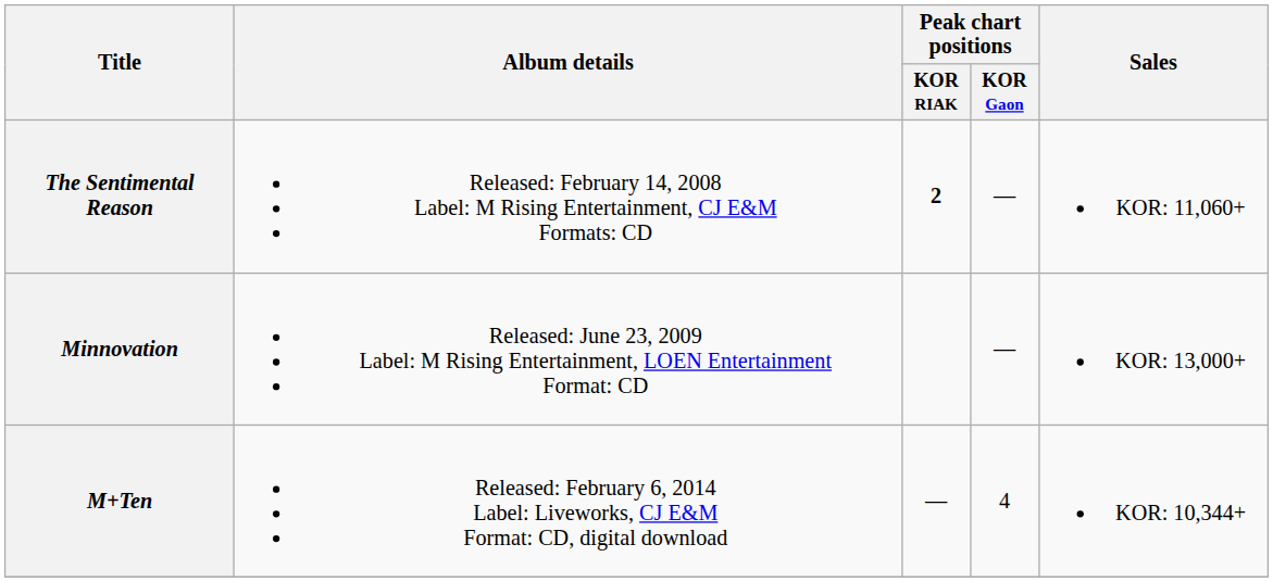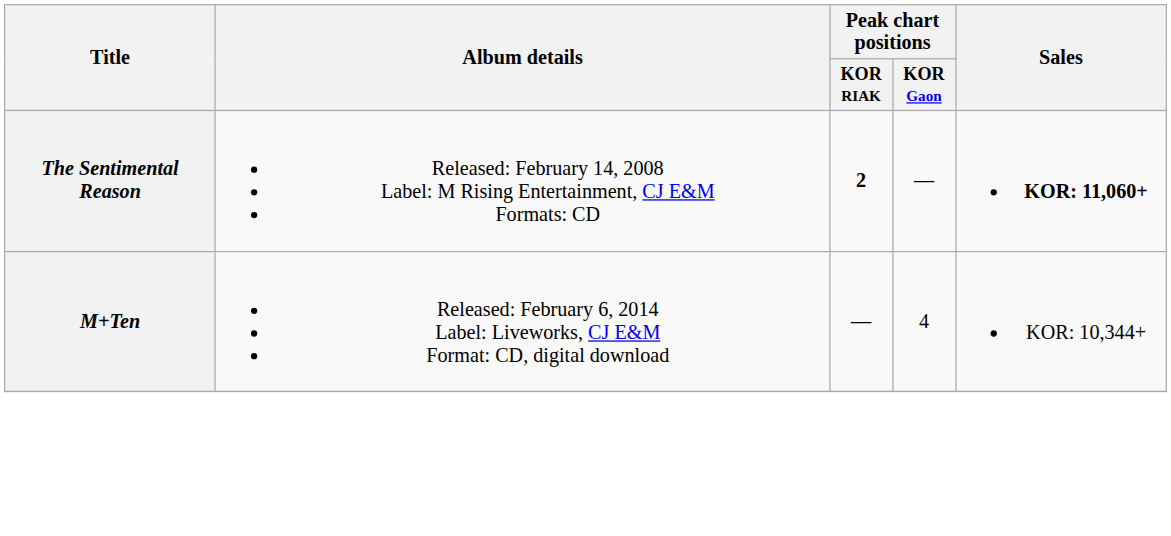The Sentimental Reason | Sales: normal -> bold
- row: Minnovation | Released: June 23, 2009 Label: M Rising Entertainment, LOEN Entertainment Format: CD | — | KOR: 13,000+
